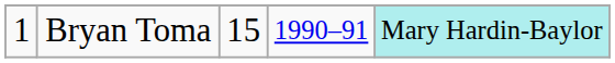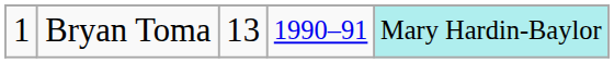Bryan Toma | column 3: 15 -> 13
